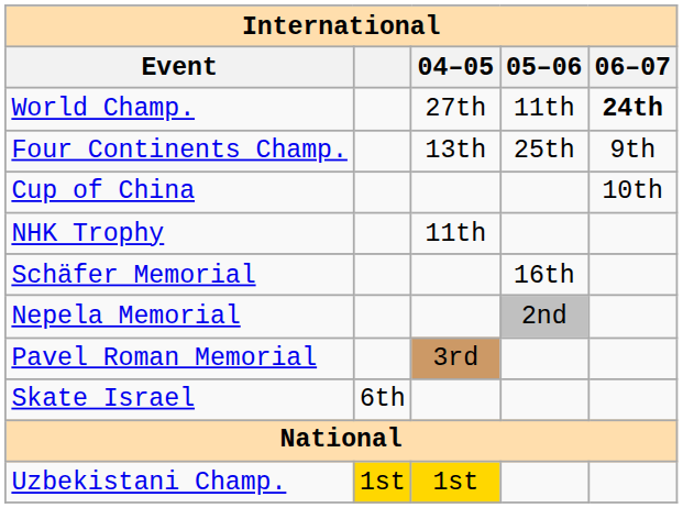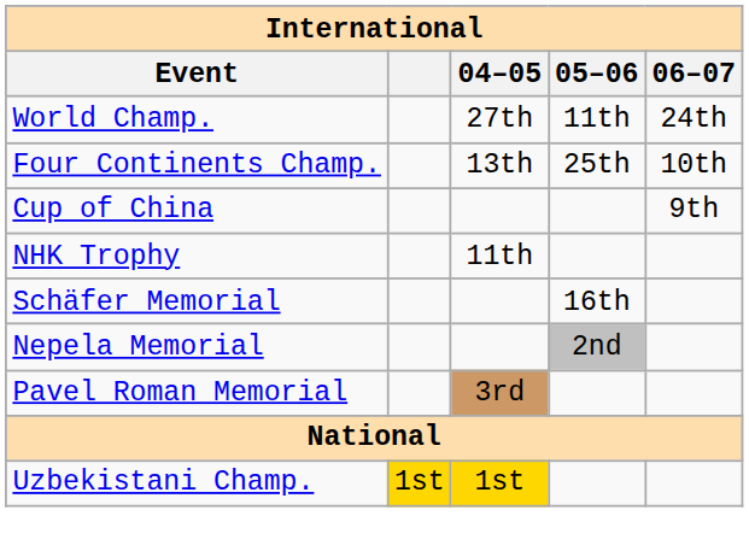World Champ. | 06–07: bold -> normal
Four Continents Champ. | 06–07: 9th -> 10th
Cup of China | 06–07: 10th -> 9th
- row: Skate Israel | 6th
